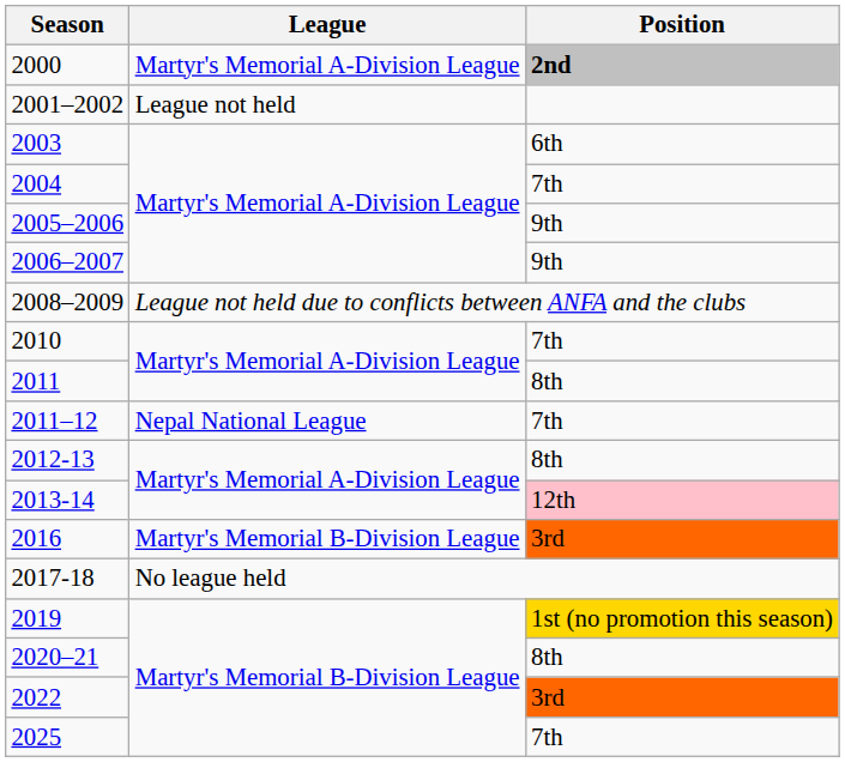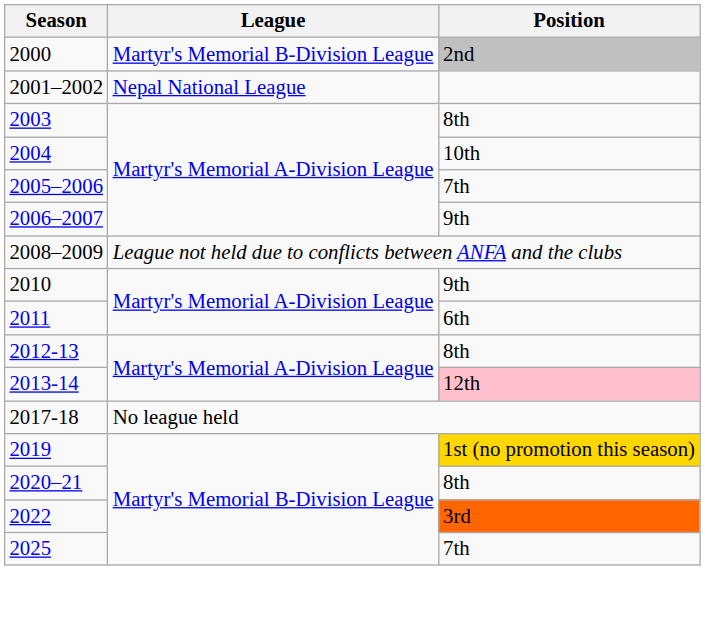2000 | League: Martyr's Memorial A-Division League -> Martyr's Memorial B-Division League
2000 | Position: bold -> normal
2001–2002 | League: League not held -> Nepal National League
2003 | Position: 6th -> 8th
2004 | Position: 7th -> 10th
2005–2006 | Position: 9th -> 7th
2010 | Position: 7th -> 9th
2011 | Position: 8th -> 6th
- row: 2011–12 | Nepal National League | 7th
- row: 2016 | Martyr's Memorial B-Division League | 3rd
